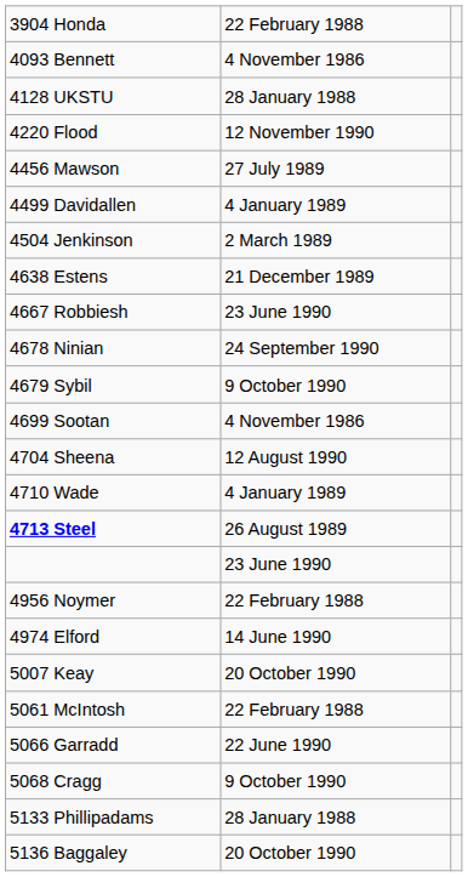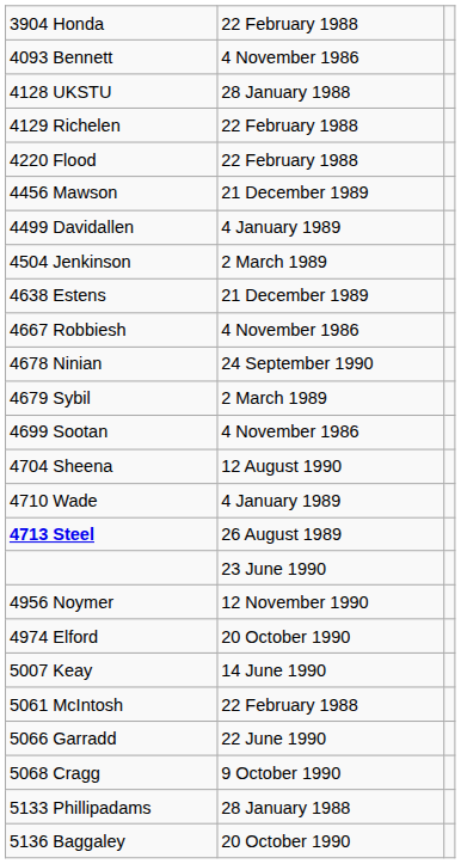+ row: 4129 Richelen | 22 February 1988
4220 Flood | column 2: 12 November 1990 -> 22 February 1988
4456 Mawson | column 2: 27 July 1989 -> 21 December 1989
4667 Robbiesh | column 2: 23 June 1990 -> 4 November 1986
4679 Sybil | column 2: 9 October 1990 -> 2 March 1989
4956 Noymer | column 2: 22 February 1988 -> 12 November 1990
4974 Elford | column 2: 14 June 1990 -> 20 October 1990
5007 Keay | column 2: 20 October 1990 -> 14 June 1990
